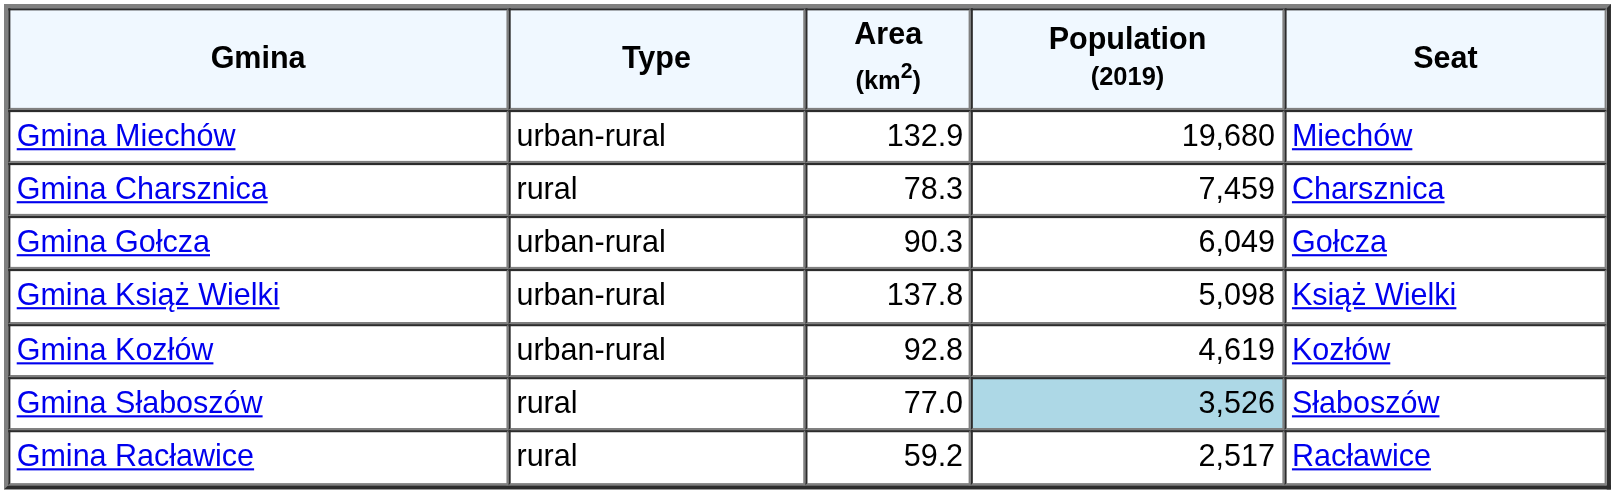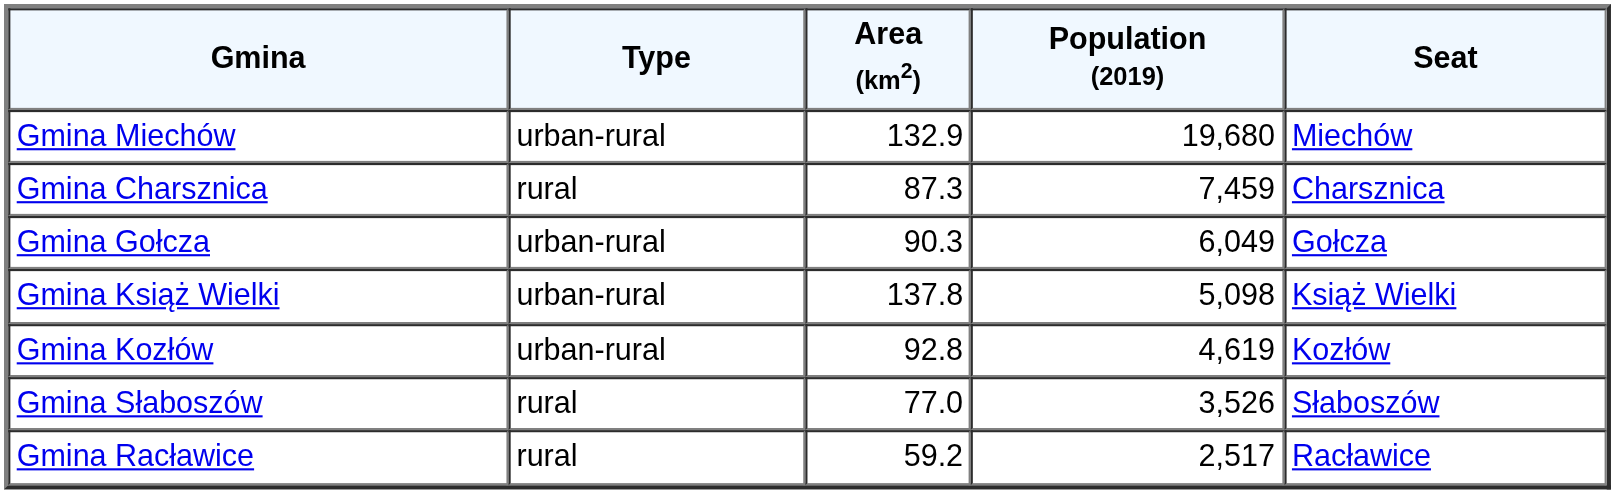Gmina Charsznica | Area (km2): 78.3 -> 87.3
Gmina Słaboszów | Population (2019): lightblue background -> no background
